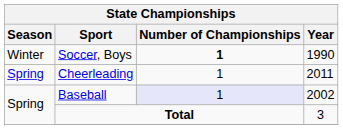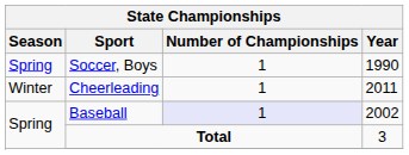Soccer, Boys | Season: Winter -> Spring
Soccer, Boys | Number of Championships: bold -> normal
Cheerleading | Season: Spring -> Winter
